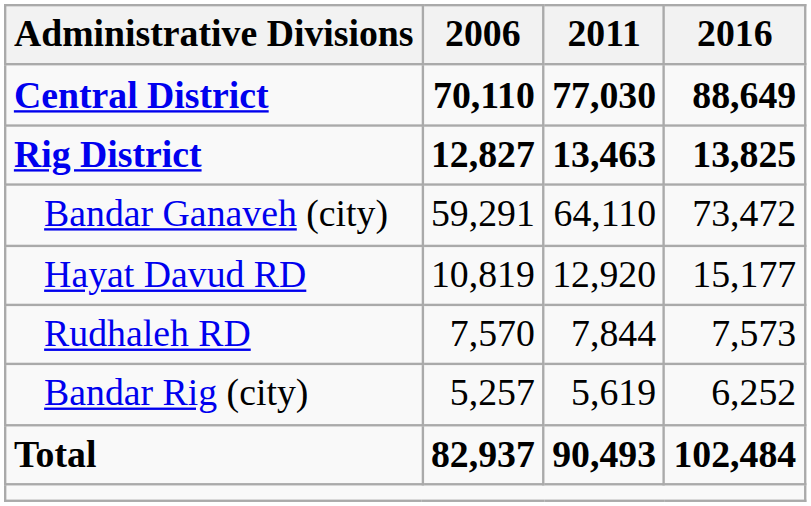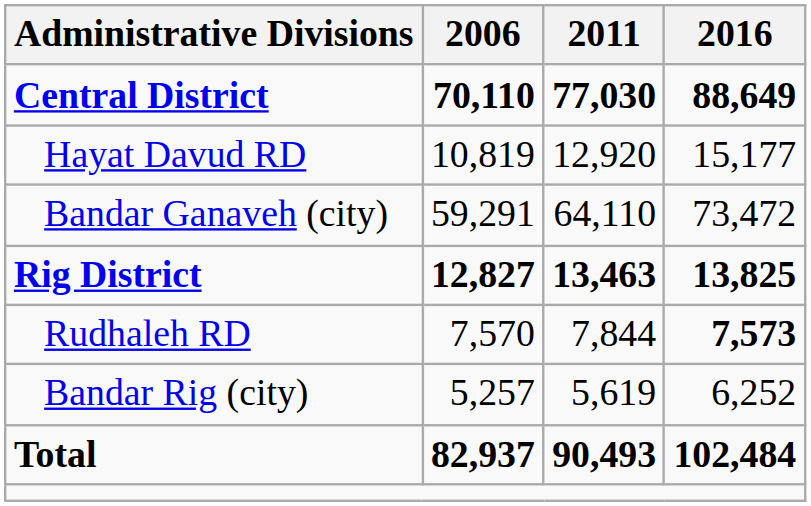rows swapped: Hayat Davud RD <-> Rig District
Rudhaleh RD | 2016: normal -> bold
